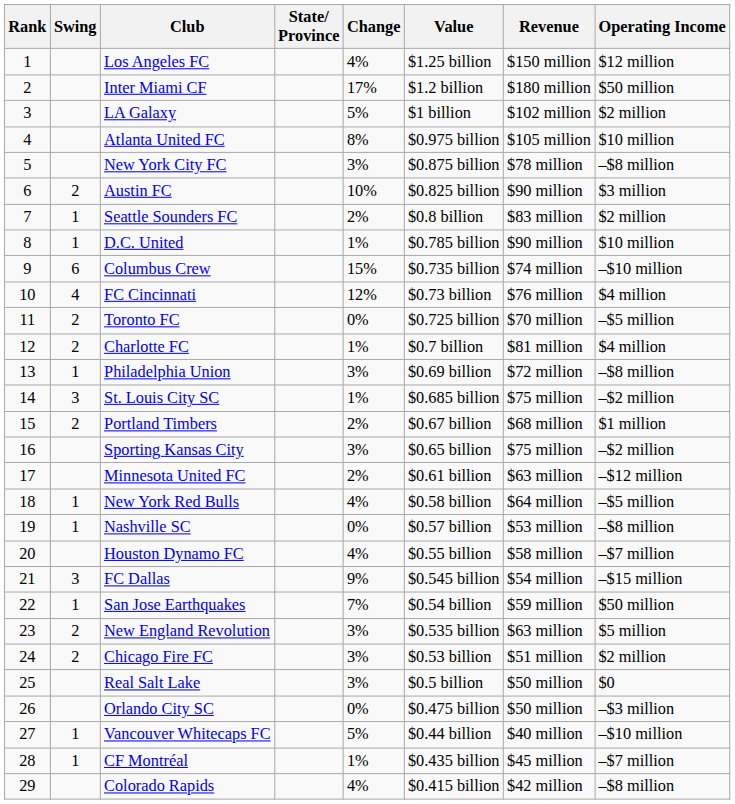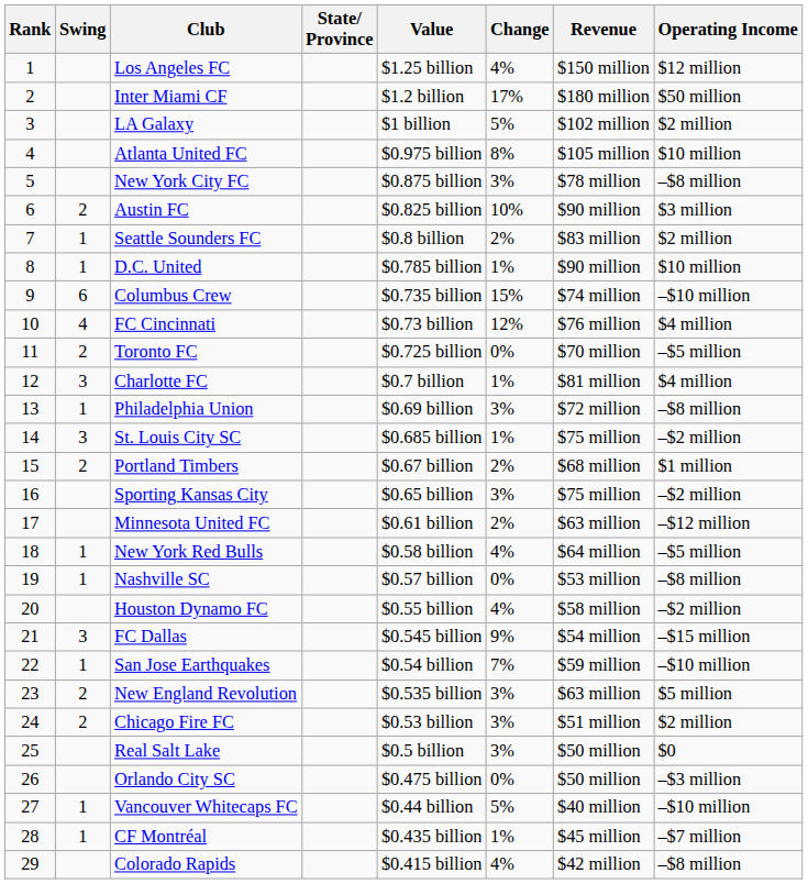columns swapped: Value <-> Change
Charlotte FC | Swing: 2 -> 3
Houston Dynamo FC | Operating Income: –$7 million -> –$2 million
San Jose Earthquakes | Operating Income: $50 million -> –$10 million
